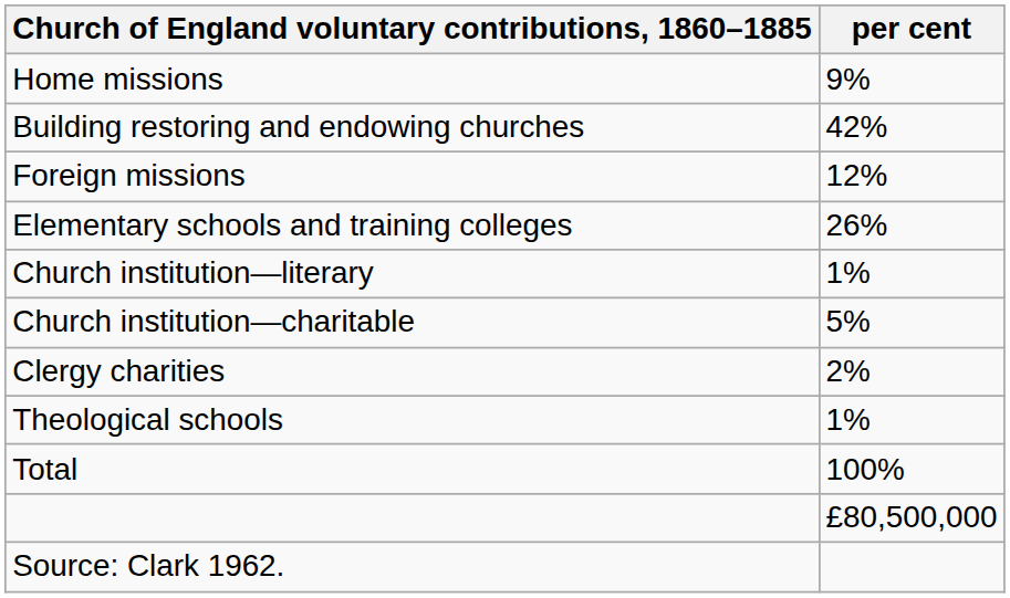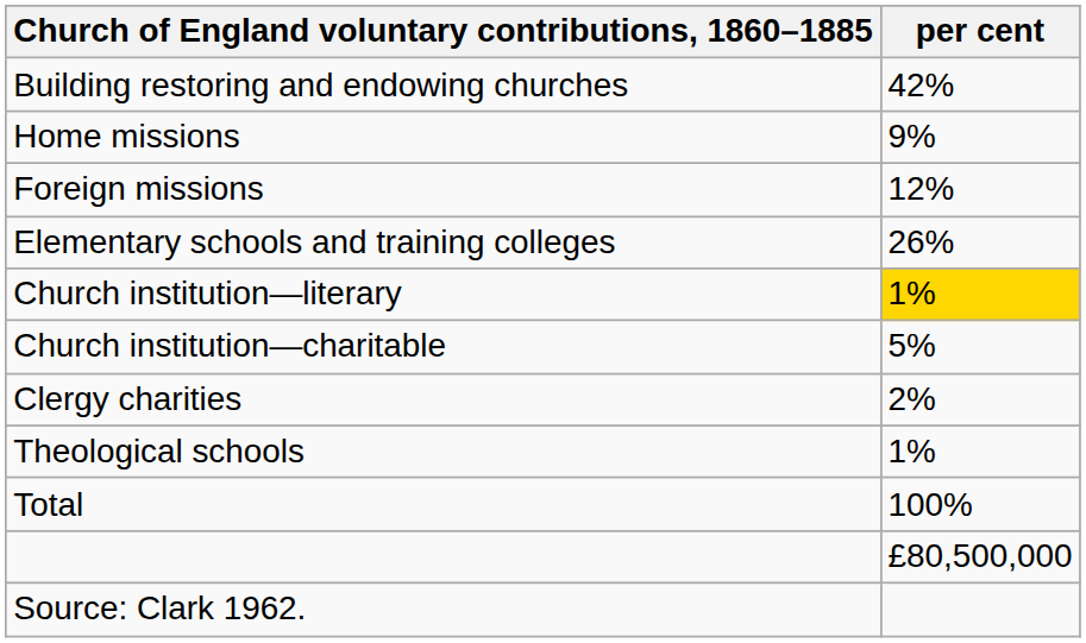rows swapped: Building restoring and endowing churches <-> Home missions
Church institution—literary | per cent: no background -> gold background
